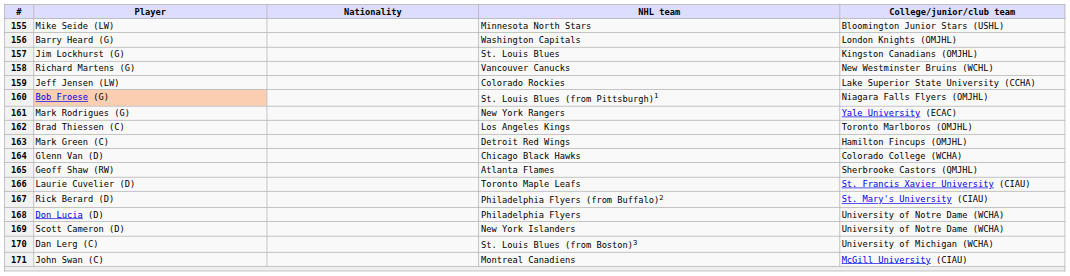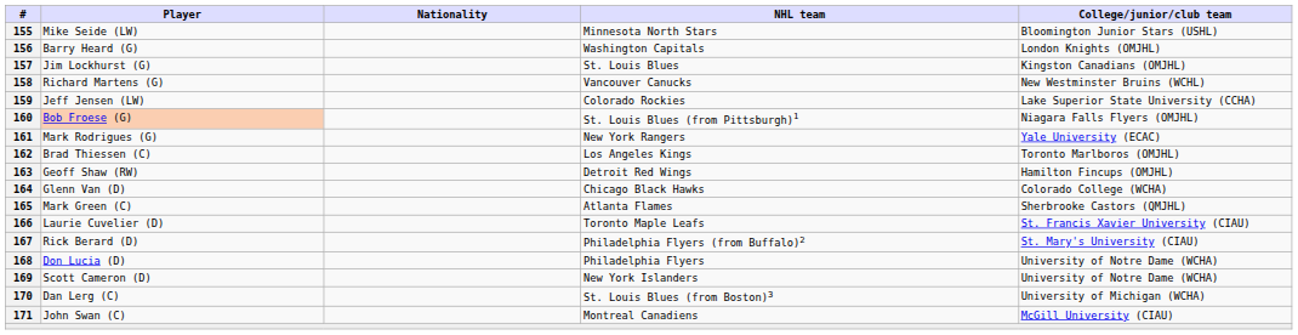163 | Player: Mark Green (C) -> Geoff Shaw (RW)
165 | Player: Geoff Shaw (RW) -> Mark Green (C)
